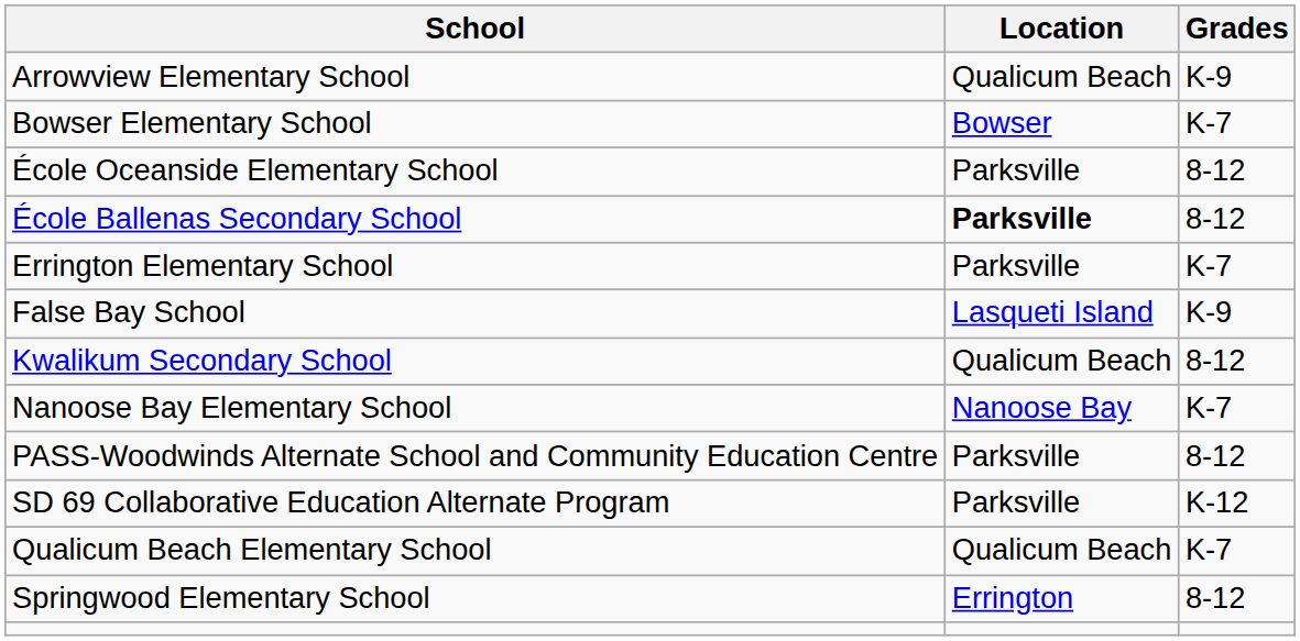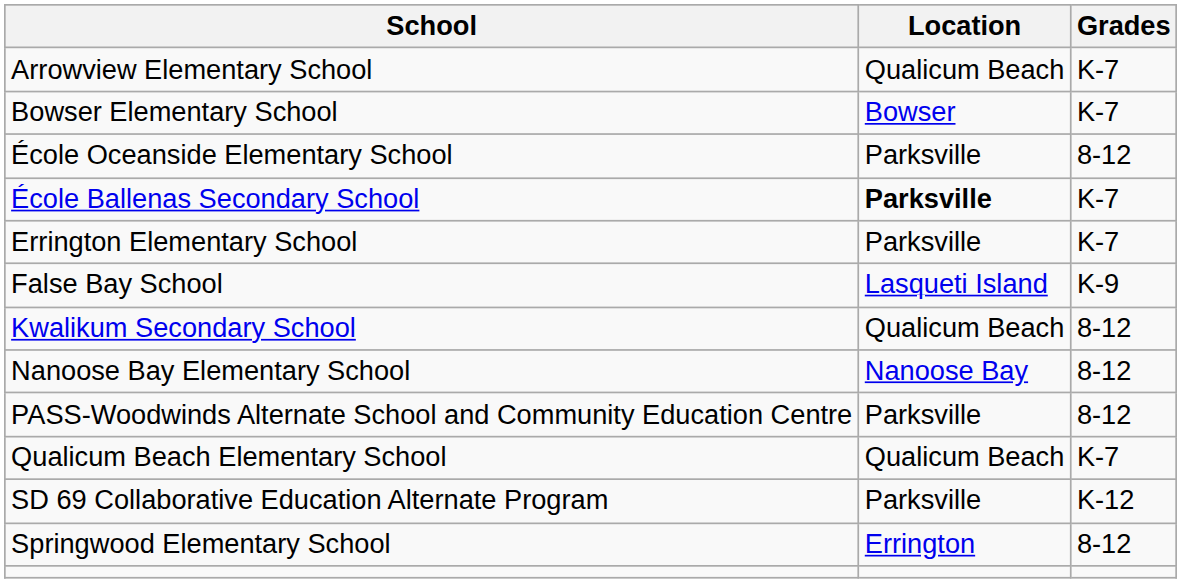Arrowview Elementary School | Grades: K-9 -> K-7
École Ballenas Secondary School | Grades: 8-12 -> K-7
Nanoose Bay Elementary School | Grades: K-7 -> 8-12
rows swapped: Qualicum Beach Elementary School <-> SD 69 Collaborative Education Alternate Program
